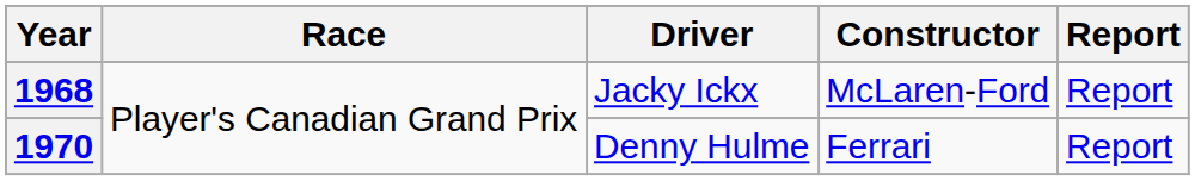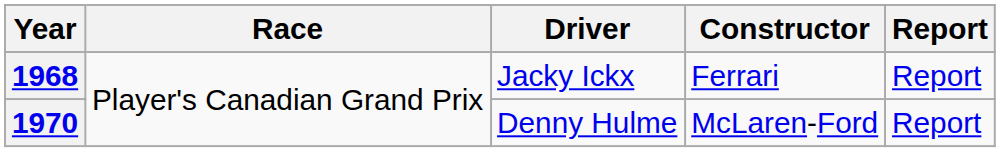1968 | Constructor: McLaren-Ford -> Ferrari
1970 | Constructor: Ferrari -> McLaren-Ford
